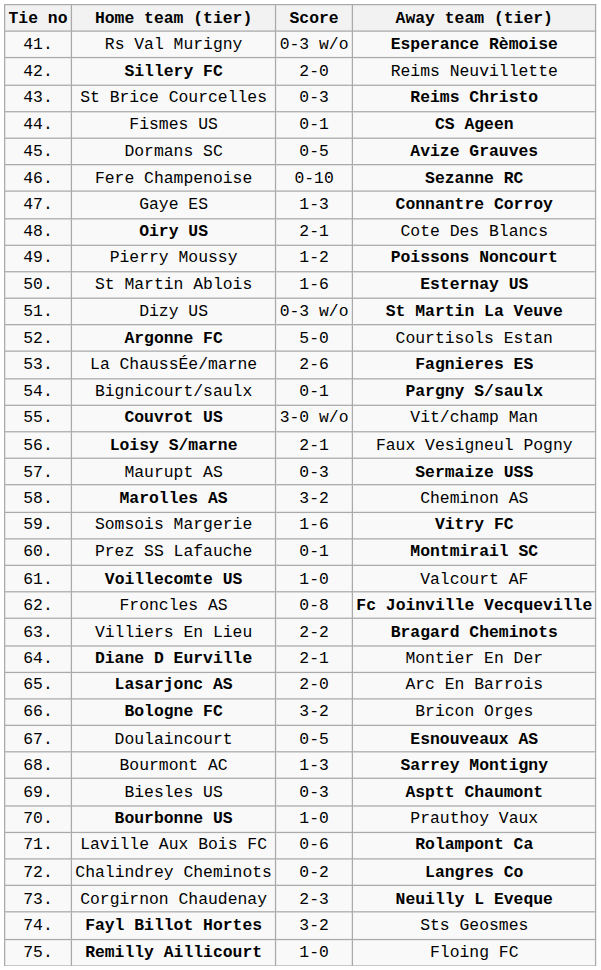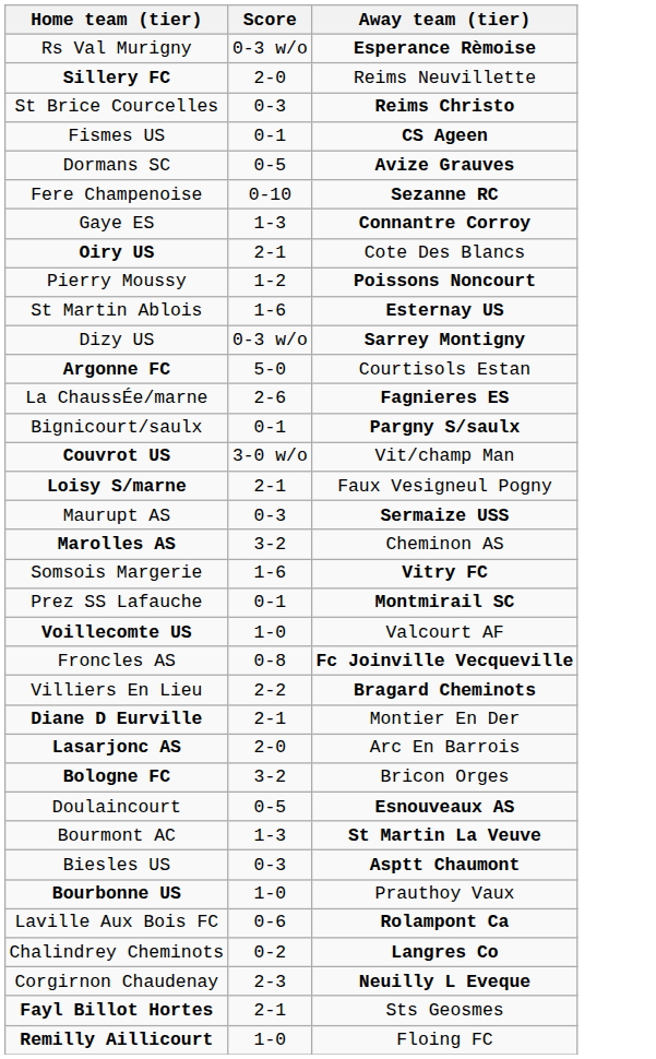- column: Tie no | 41. | 42. | 43. | 44. | 45. | 46. | 47. | 48. | 49. | 50. | 51. | 52. | 53. | 54. | 55. | 56. | 57. | 58. | 59. | 60. | 61. | 62. | 63. | 64. | 65. | 66. | 67. | 68. | 69. | 70. | 71. | 72. | 73. | 74. | 75.
Dizy US | Away team (tier): St Martin La Veuve -> Sarrey Montigny
Bourmont AC | Away team (tier): Sarrey Montigny -> St Martin La Veuve
Fayl Billot Hortes | Score: 3-2 -> 2-1
